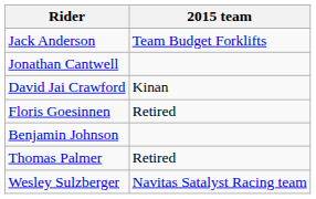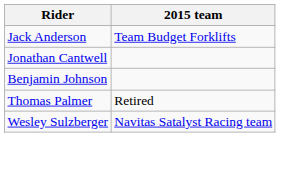- row: David Jai Crawford | Kinan
- row: Floris Goesinnen | Retired
